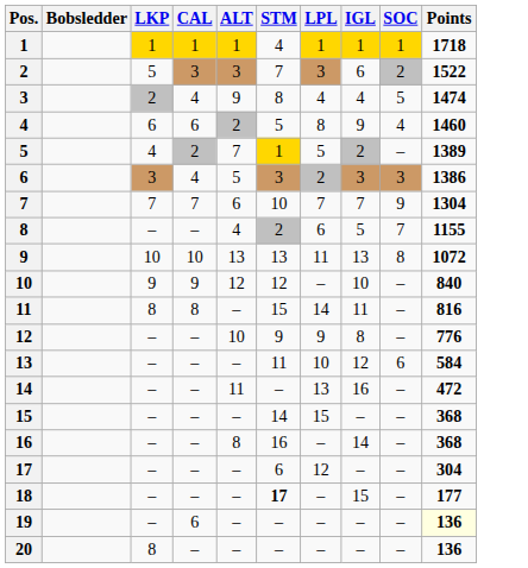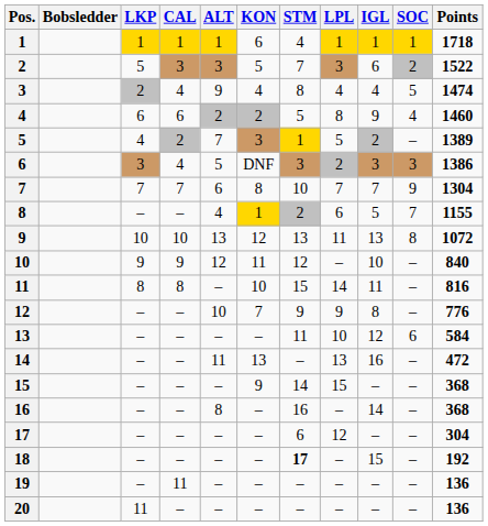+ column: KON | 6 | 5 | 4 | 2 | 3 | DNF | 8 | 1 | 12 | 11 | 10 | 7 | – | 13 | 9 | – | – | – | – | –
18 | Points: 177 -> 192
19 | CAL: 6 -> 11
19 | Points: lightyellow background -> no background
20 | LKP: 8 -> 11
